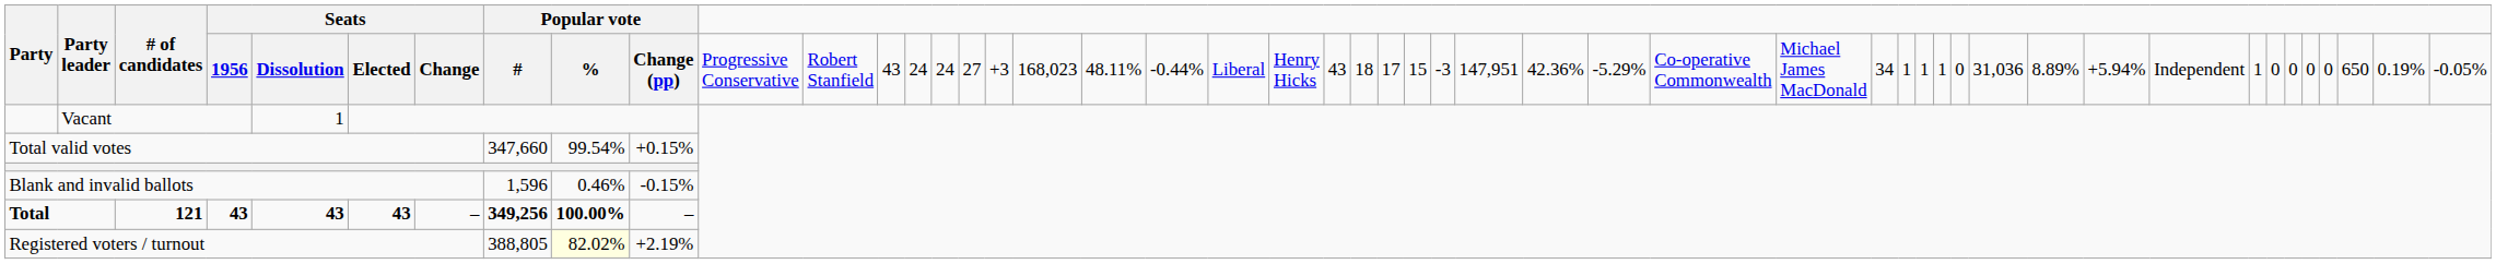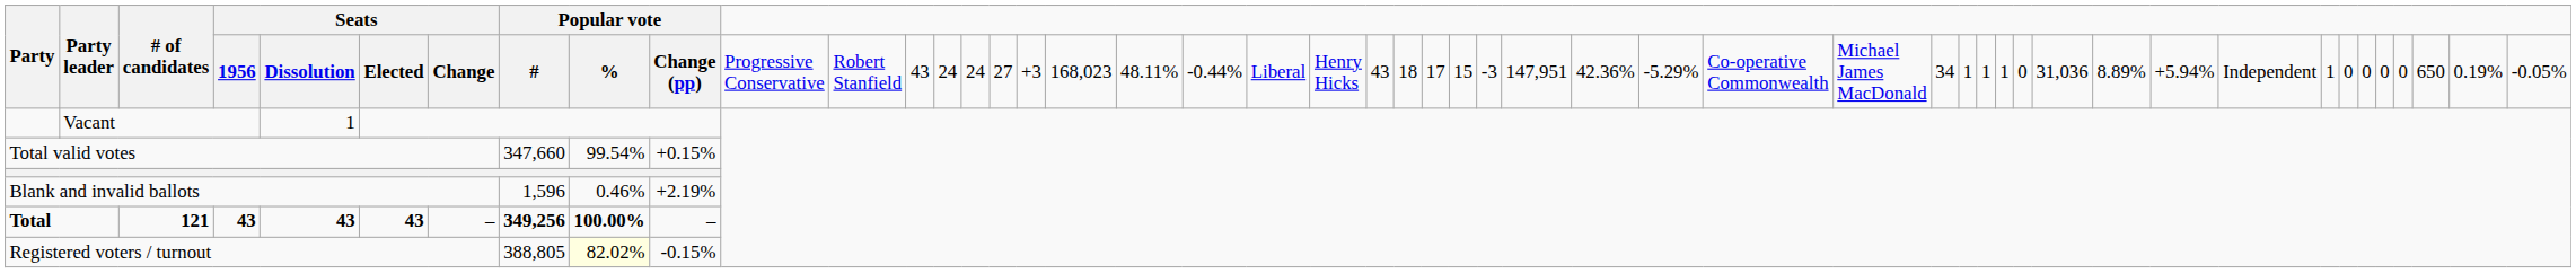Blank and invalid ballots | column 11: -0.15% -> +2.19%
Registered voters / turnout | column 11: +2.19% -> -0.15%
